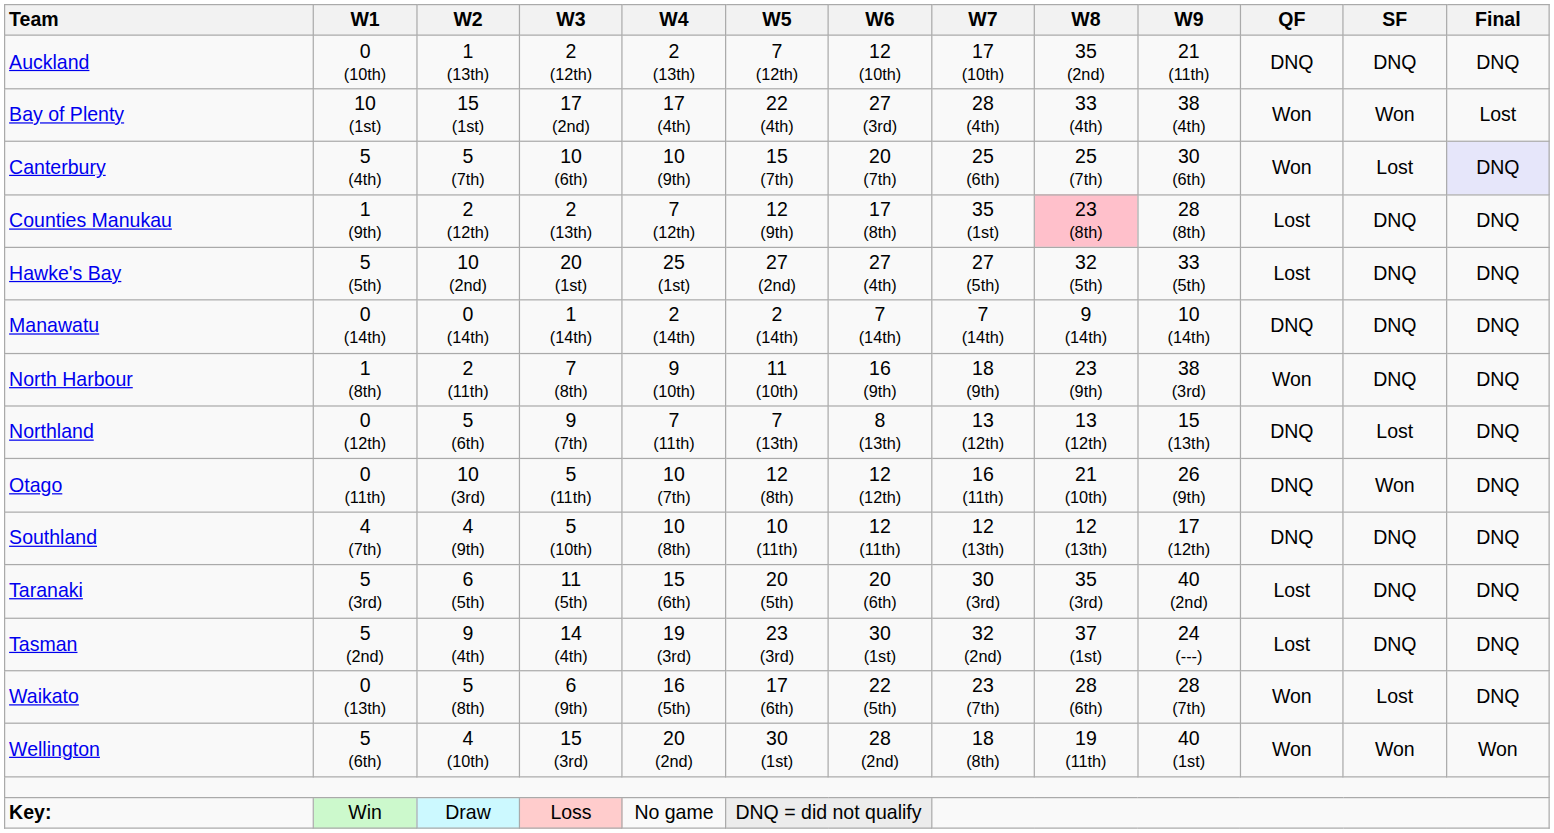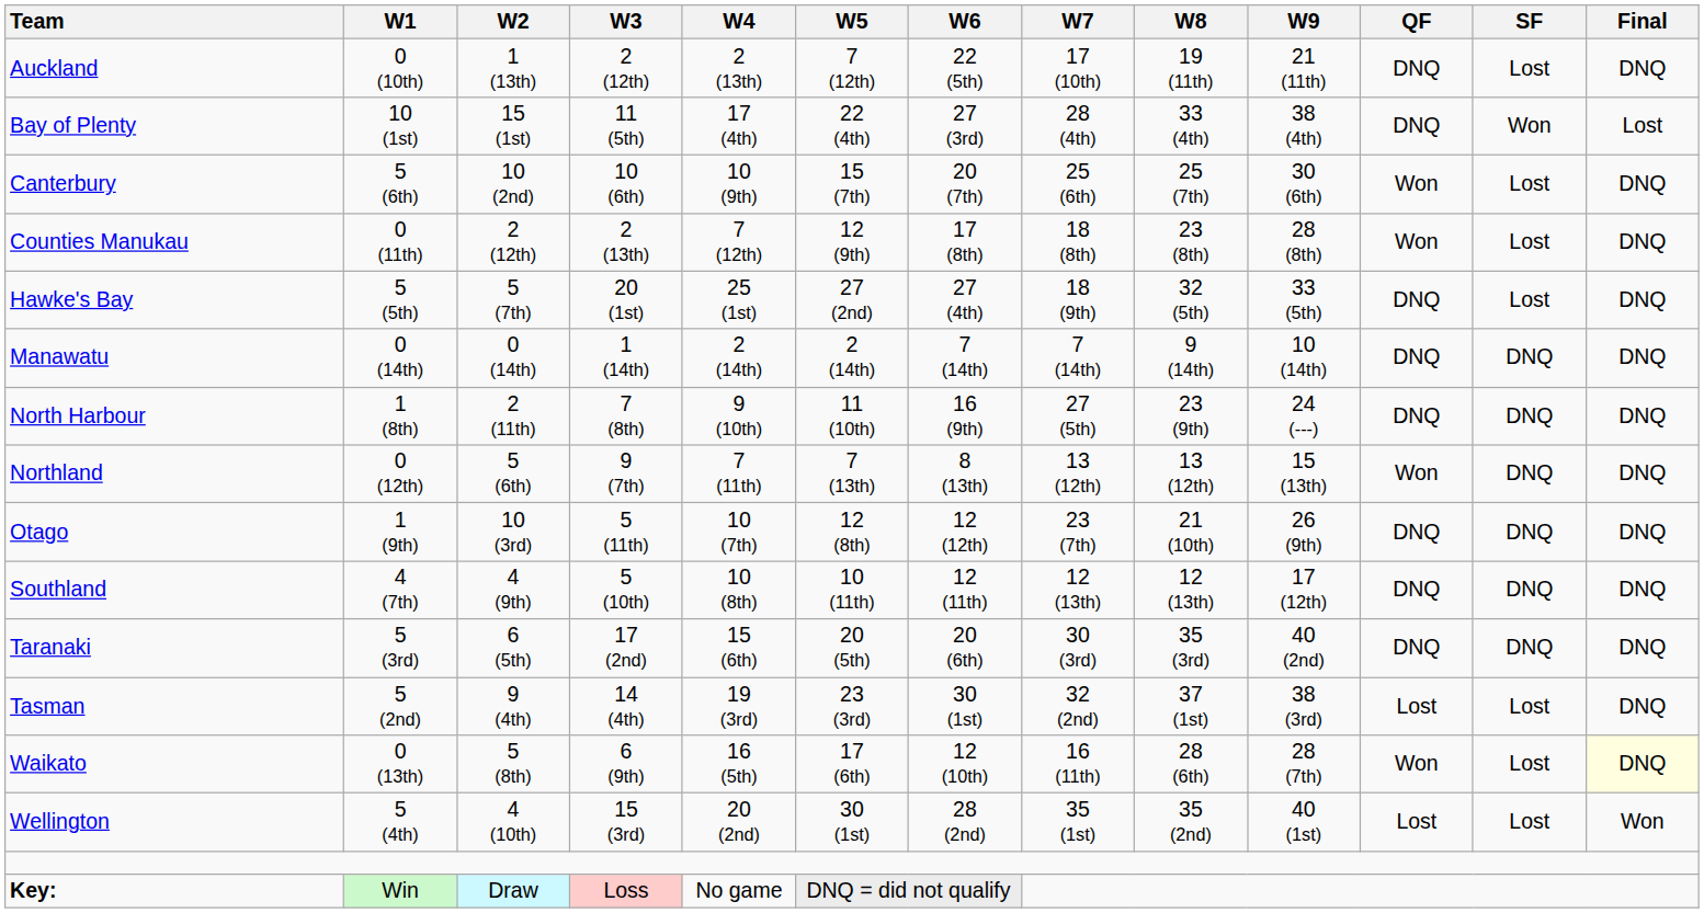Auckland | W6: 12 (10th) -> 22 (5th)
Auckland | W8: 35 (2nd) -> 19 (11th)
Auckland | SF: DNQ -> Lost
Bay of Plenty | W3: 17 (2nd) -> 11 (5th)
Bay of Plenty | QF: Won -> DNQ
Canterbury | W1: 5 (4th) -> 5 (6th)
Canterbury | W2: 5 (7th) -> 10 (2nd)
Canterbury | Final: lavender background -> no background
Counties Manukau | W1: 1 (9th) -> 0 (11th)
Counties Manukau | W7: 35 (1st) -> 18 (8th)
Counties Manukau | W8: pink background -> no background
Counties Manukau | QF: Lost -> Won
Counties Manukau | SF: DNQ -> Lost
Hawke's Bay | W2: 10 (2nd) -> 5 (7th)
Hawke's Bay | W7: 27 (5th) -> 18 (9th)
Hawke's Bay | QF: Lost -> DNQ
Hawke's Bay | SF: DNQ -> Lost
North Harbour | W7: 18 (9th) -> 27 (5th)
North Harbour | W9: 38 (3rd) -> 24 (---)
North Harbour | QF: Won -> DNQ
Northland | QF: DNQ -> Won
Northland | SF: Lost -> DNQ
Otago | W1: 0 (11th) -> 1 (9th)
Otago | W7: 16 (11th) -> 23 (7th)
Otago | SF: Won -> DNQ
Taranaki | W3: 11 (5th) -> 17 (2nd)
Taranaki | QF: Lost -> DNQ
Tasman | W9: 24 (---) -> 38 (3rd)
Tasman | SF: DNQ -> Lost
Waikato | W6: 22 (5th) -> 12 (10th)
Waikato | W7: 23 (7th) -> 16 (11th)
Waikato | Final: no background -> lightyellow background
Wellington | W1: 5 (6th) -> 5 (4th)
Wellington | W7: 18 (8th) -> 35 (1st)
Wellington | W8: 19 (11th) -> 35 (2nd)
Wellington | QF: Won -> Lost
Wellington | SF: Won -> Lost
